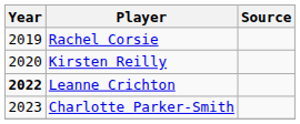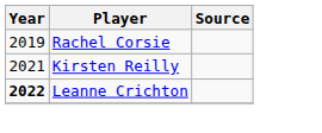Kirsten Reilly | Year: 2020 -> 2021
- row: 2023 | Charlotte Parker-Smith
